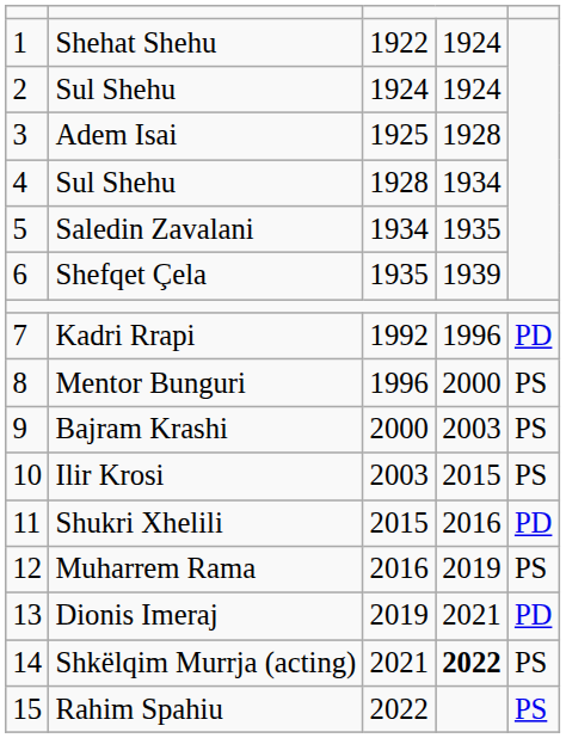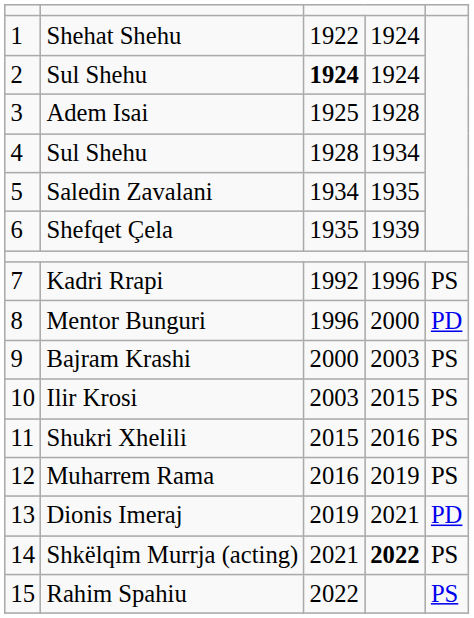2 / Sul Shehu | column 3: normal -> bold
Kadri Rrapi | column 5: PD -> PS
Mentor Bunguri | column 5: PS -> PD
Shukri Xhelili | column 5: PD -> PS
